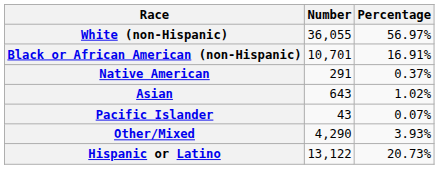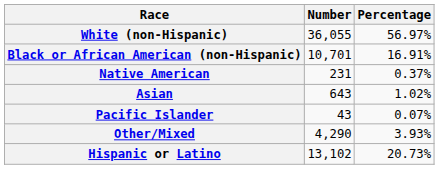Native American | Number: 291 -> 231
Hispanic or Latino | Number: 13,122 -> 13,102
